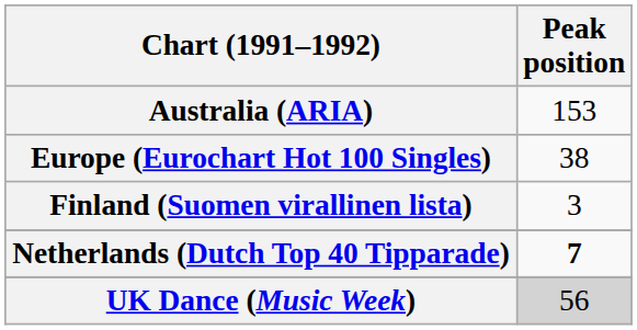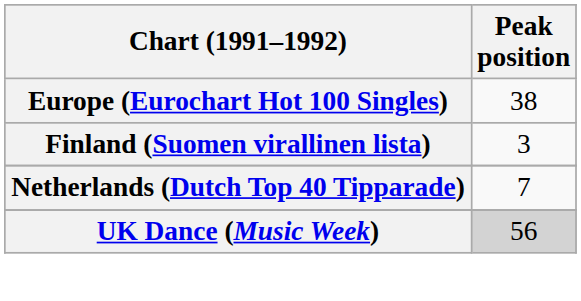- row: Australia (ARIA) | 153
Netherlands (Dutch Top 40 Tipparade) | Peak position: bold -> normal
